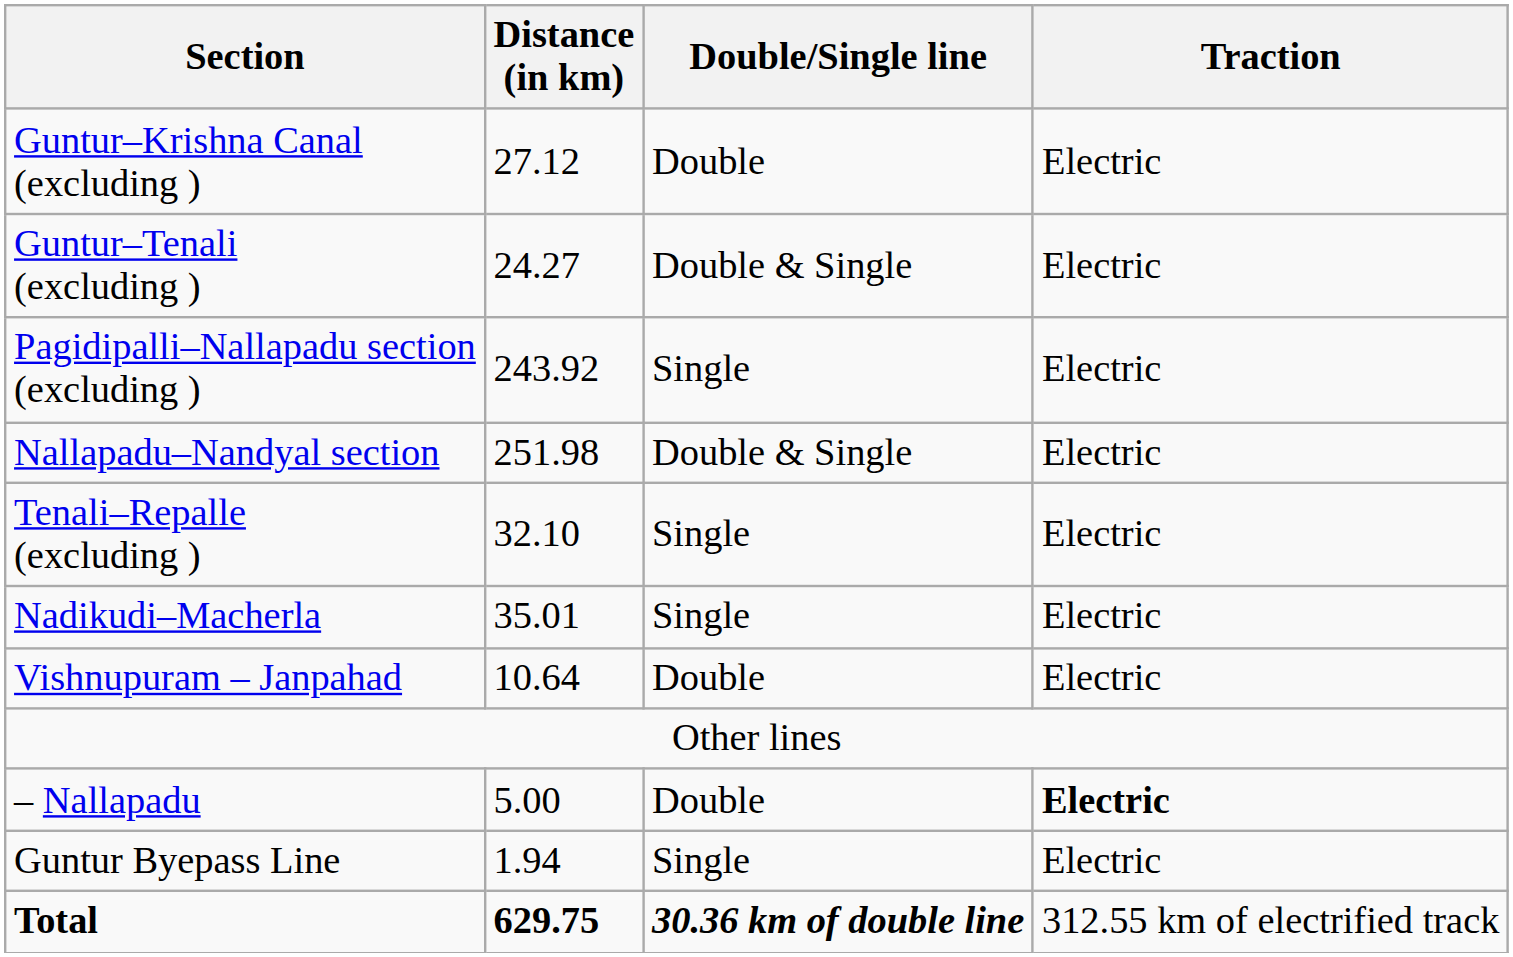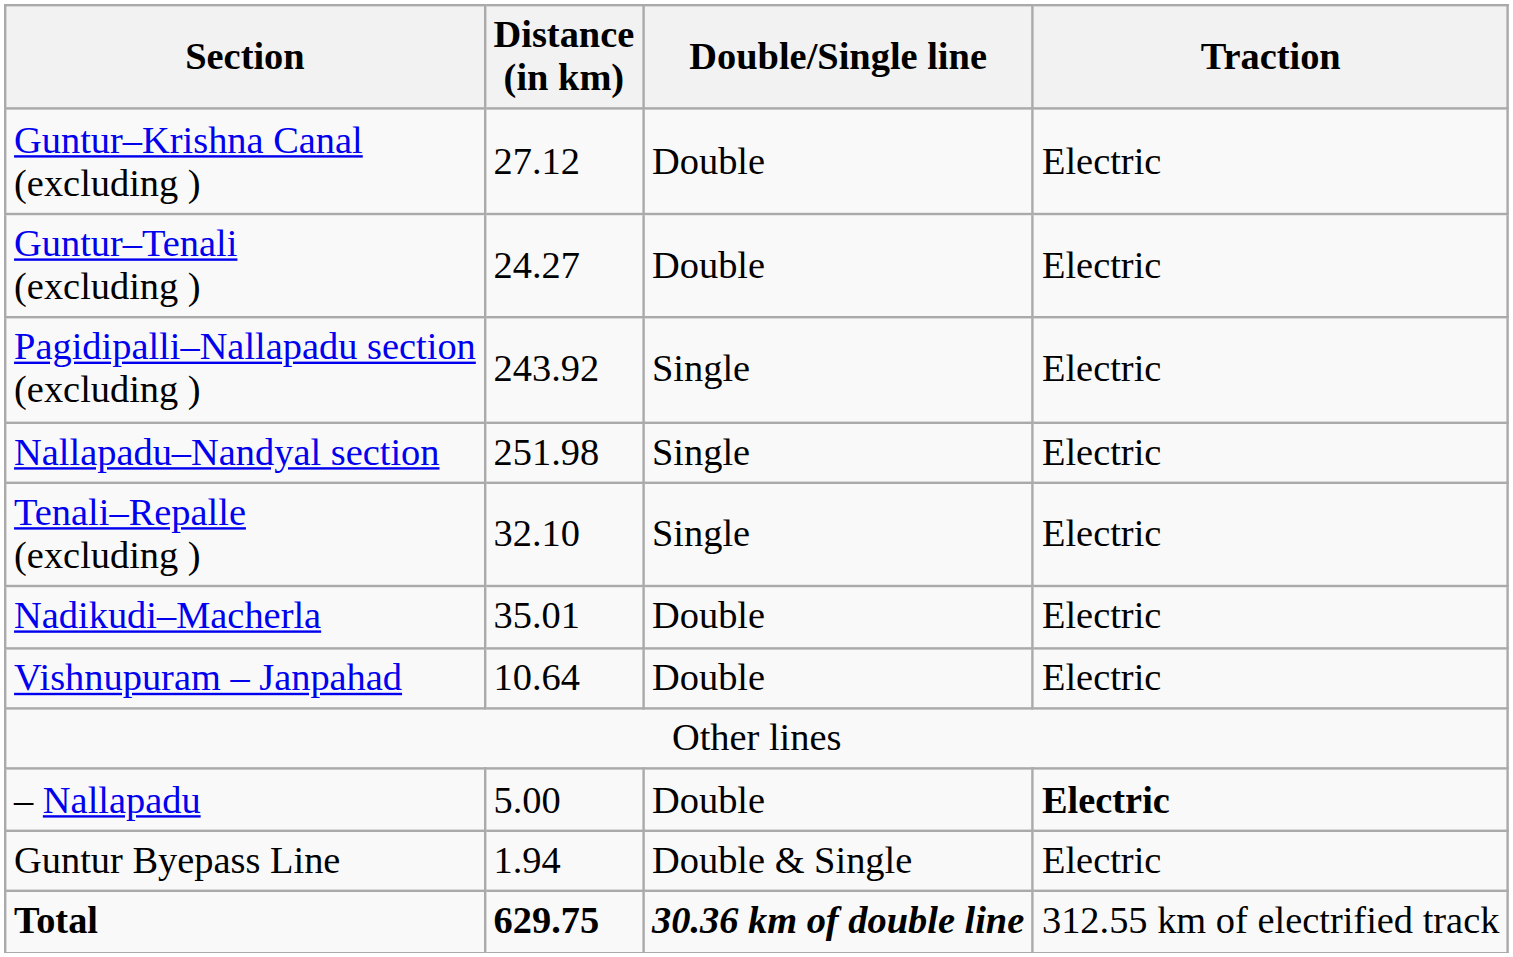Guntur–Tenali (excluding ) | Double/Single line: Double & Single -> Double
Nallapadu–Nandyal section | Double/Single line: Double & Single -> Single
Nadikudi–Macherla | Double/Single line: Single -> Double
Guntur Byepass Line | Double/Single line: Single -> Double & Single
